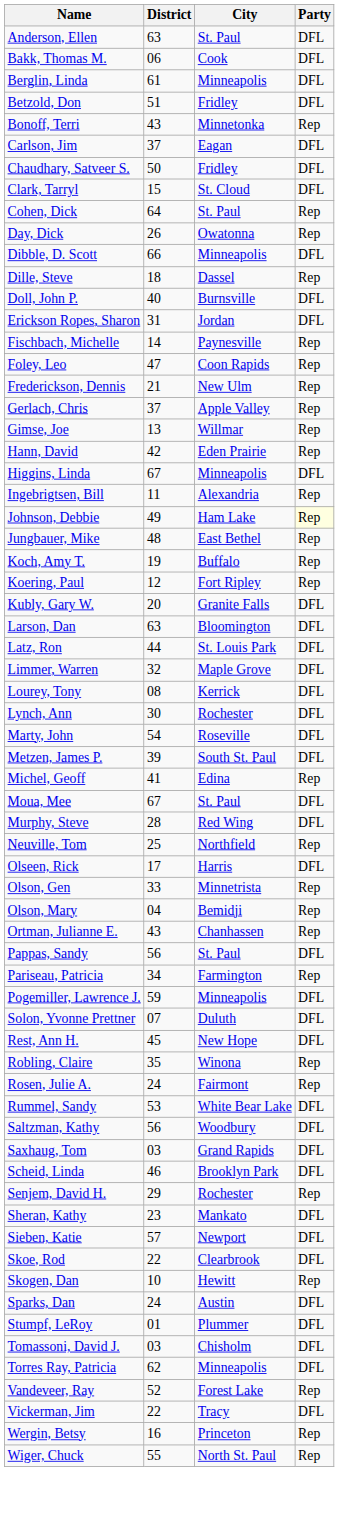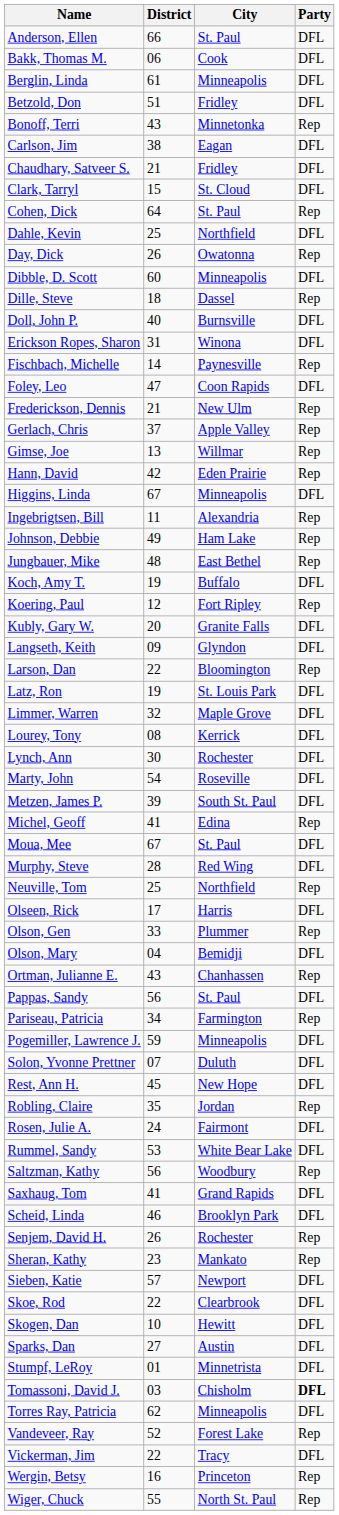Anderson, Ellen | District: 63 -> 66
Carlson, Jim | District: 37 -> 38
Chaudhary, Satveer S. | District: 50 -> 21
+ row: Dahle, Kevin | 25 | Northfield | DFL
Dibble, D. Scott | District: 66 -> 60
Erickson Ropes, Sharon | City: Jordan -> Winona
Foley, Leo | Party: Rep -> DFL
Johnson, Debbie | Party: lightyellow background -> no background
Koch, Amy T. | Party: Rep -> DFL
+ row: Langseth, Keith | 09 | Glyndon | DFL
Larson, Dan | District: 63 -> 22
Larson, Dan | Party: DFL -> Rep
Latz, Ron | District: 44 -> 19
Olson, Gen | City: Minnetrista -> Plummer
Olson, Mary | Party: Rep -> DFL
Robling, Claire | City: Winona -> Jordan
Rosen, Julie A. | Party: Rep -> DFL
Saltzman, Kathy | Party: DFL -> Rep
Saxhaug, Tom | District: 03 -> 41
Senjem, David H. | District: 29 -> 26
Sheran, Kathy | Party: DFL -> Rep
Skogen, Dan | Party: Rep -> DFL
Sparks, Dan | District: 24 -> 27
Stumpf, LeRoy | City: Plummer -> Minnetrista
Tomassoni, David J. | Party: normal -> bold
